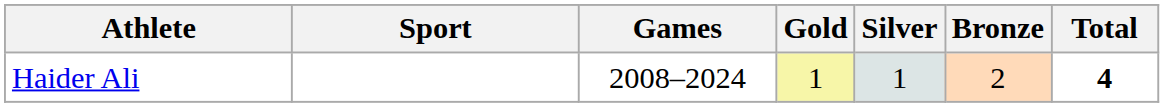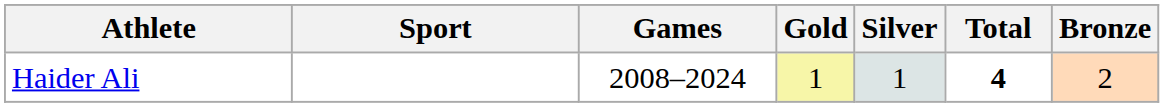columns swapped: Bronze <-> Total
